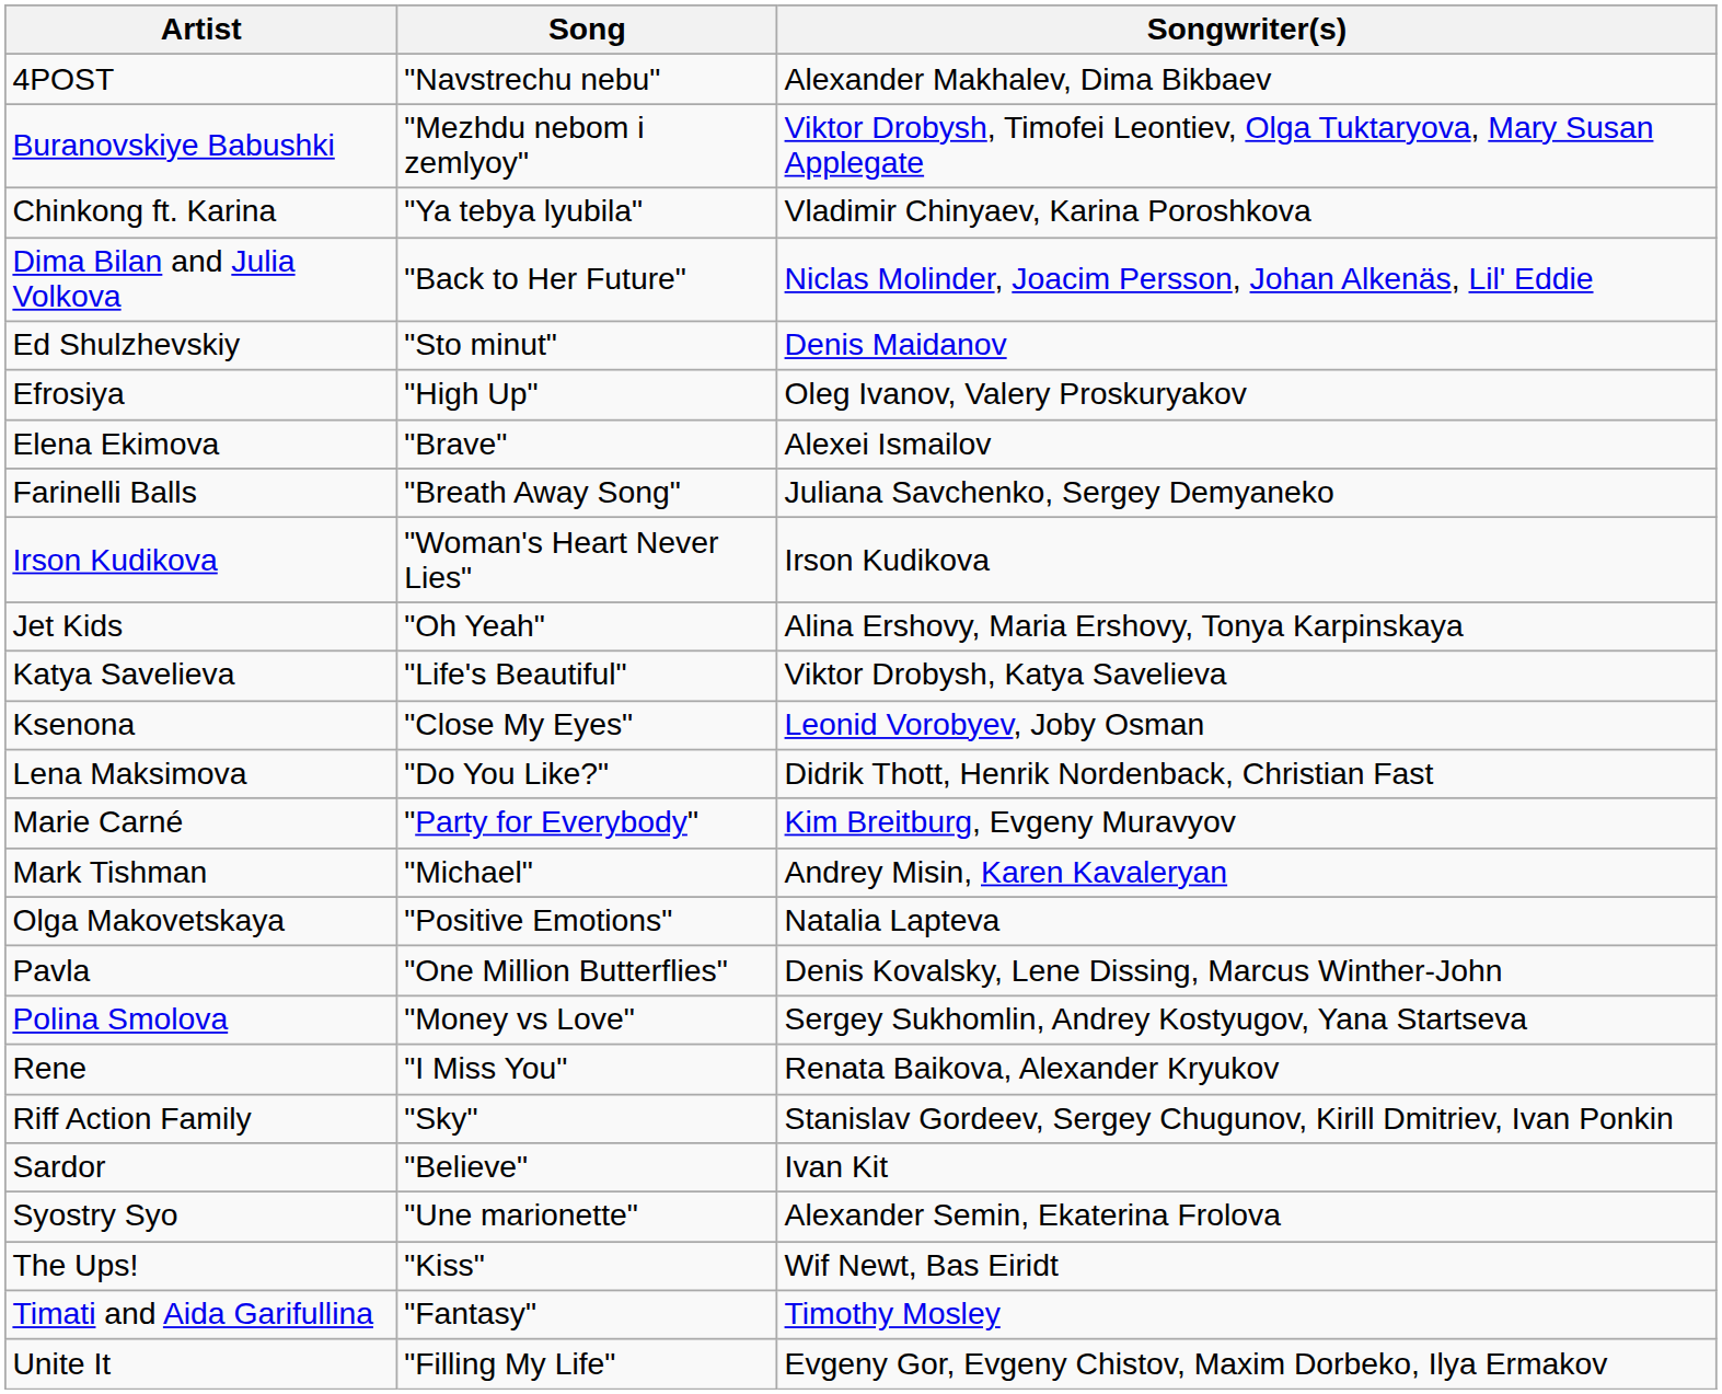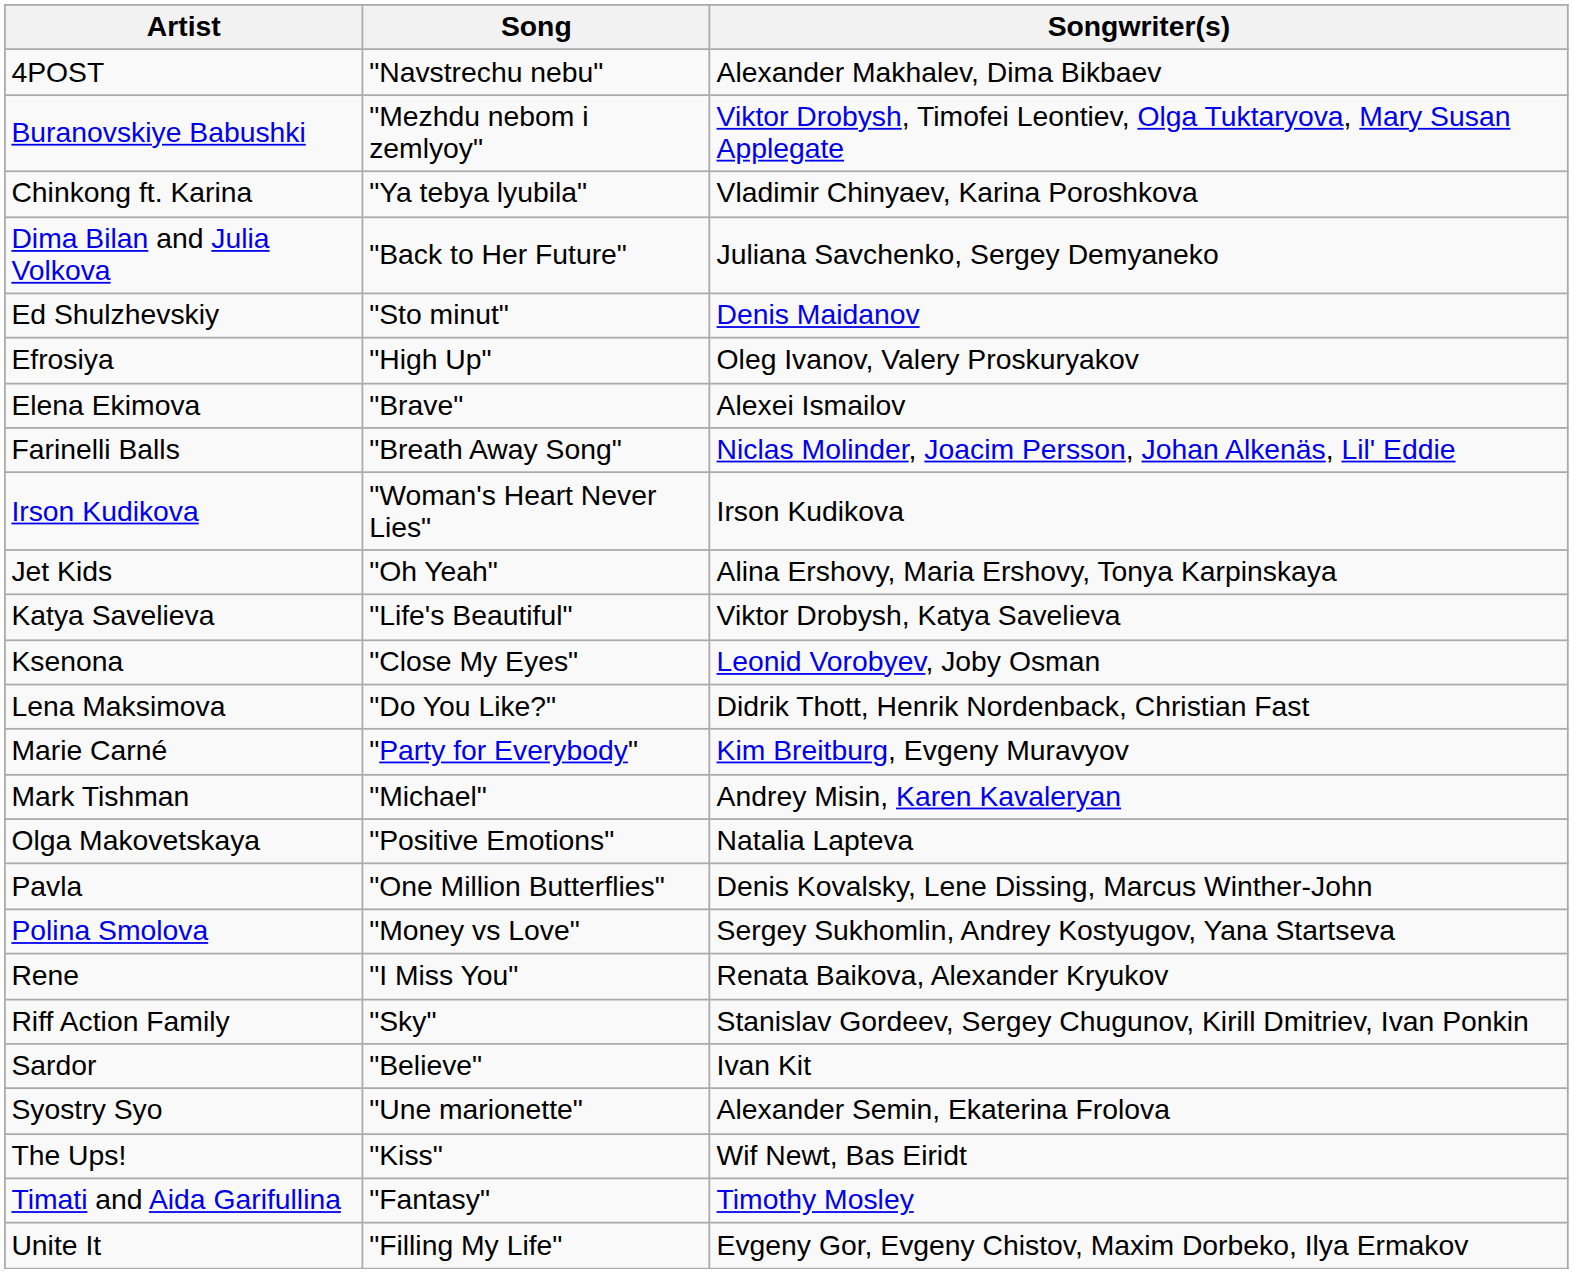Dima Bilan and Julia Volkova | Songwriter(s): Niclas Molinder, Joacim Persson, Johan Alkenäs, Lil' Eddie -> Juliana Savchenko, Sergey Demyaneko
Farinelli Balls | Songwriter(s): Juliana Savchenko, Sergey Demyaneko -> Niclas Molinder, Joacim Persson, Johan Alkenäs, Lil' Eddie
